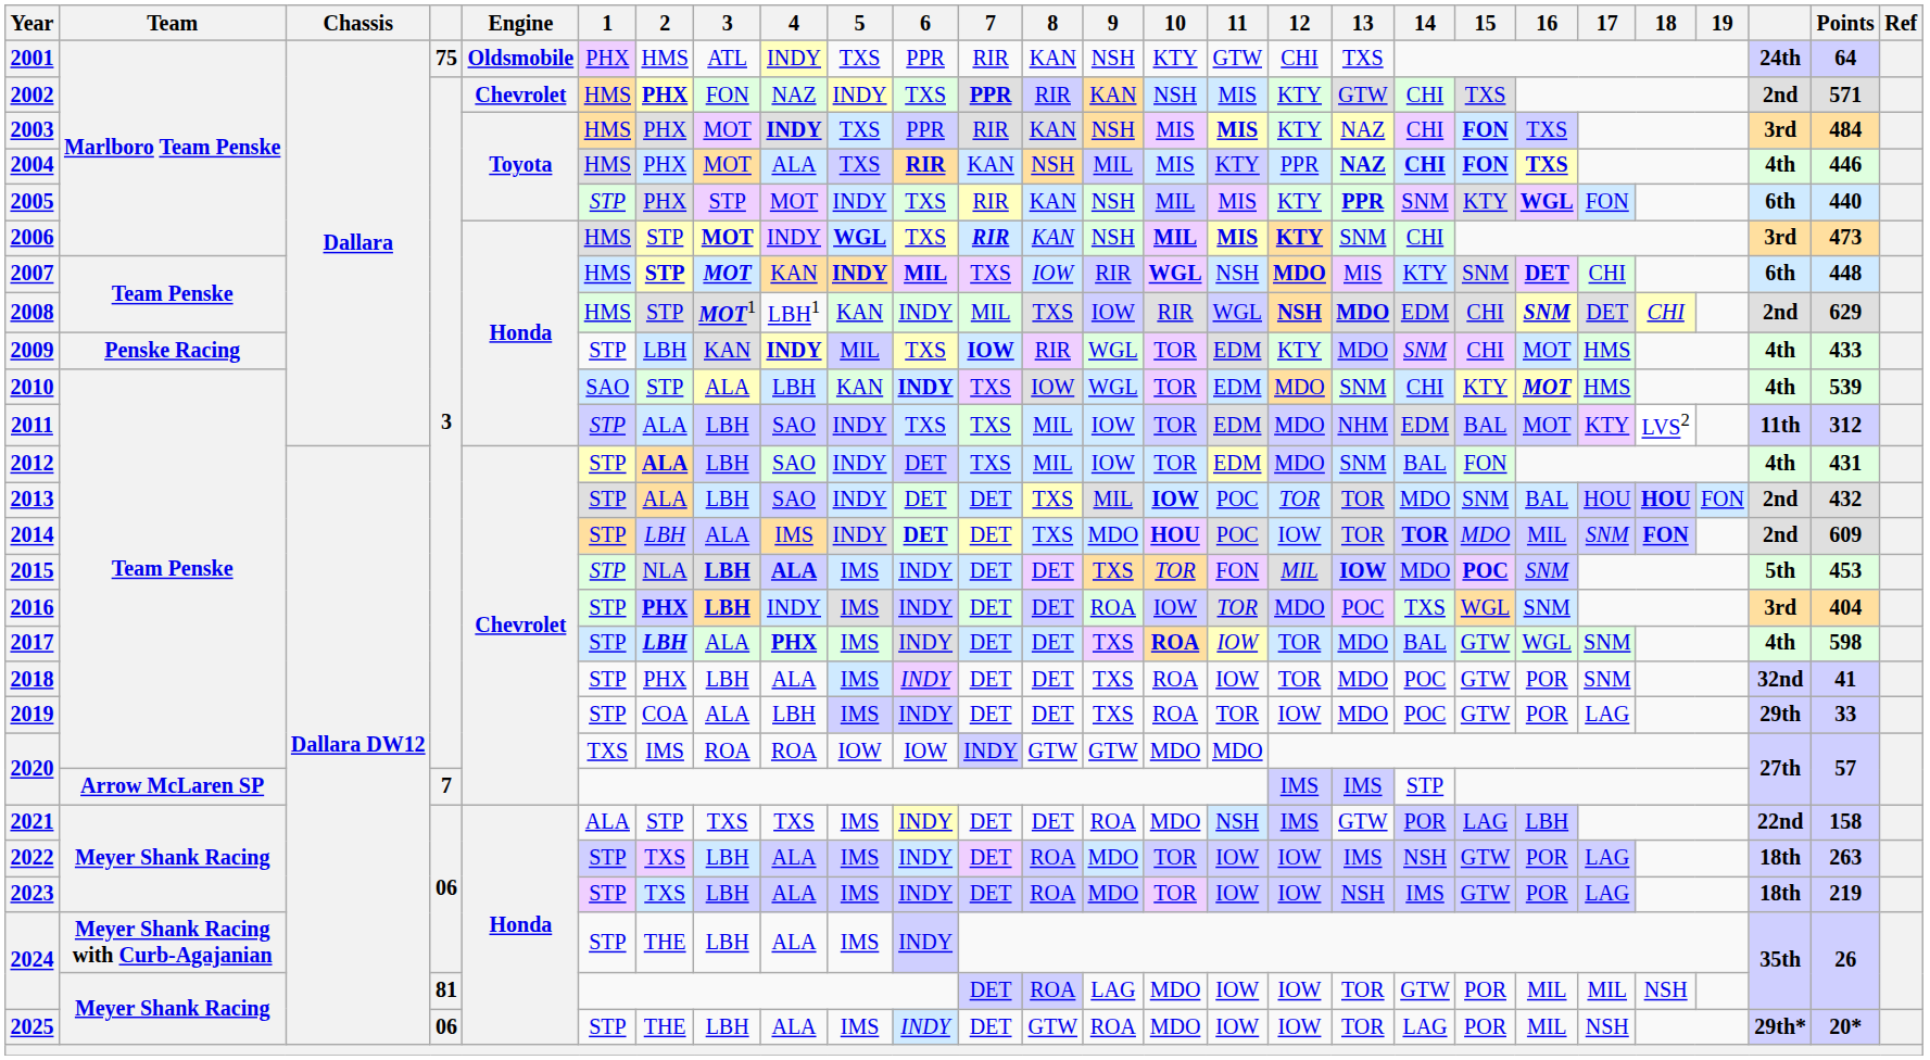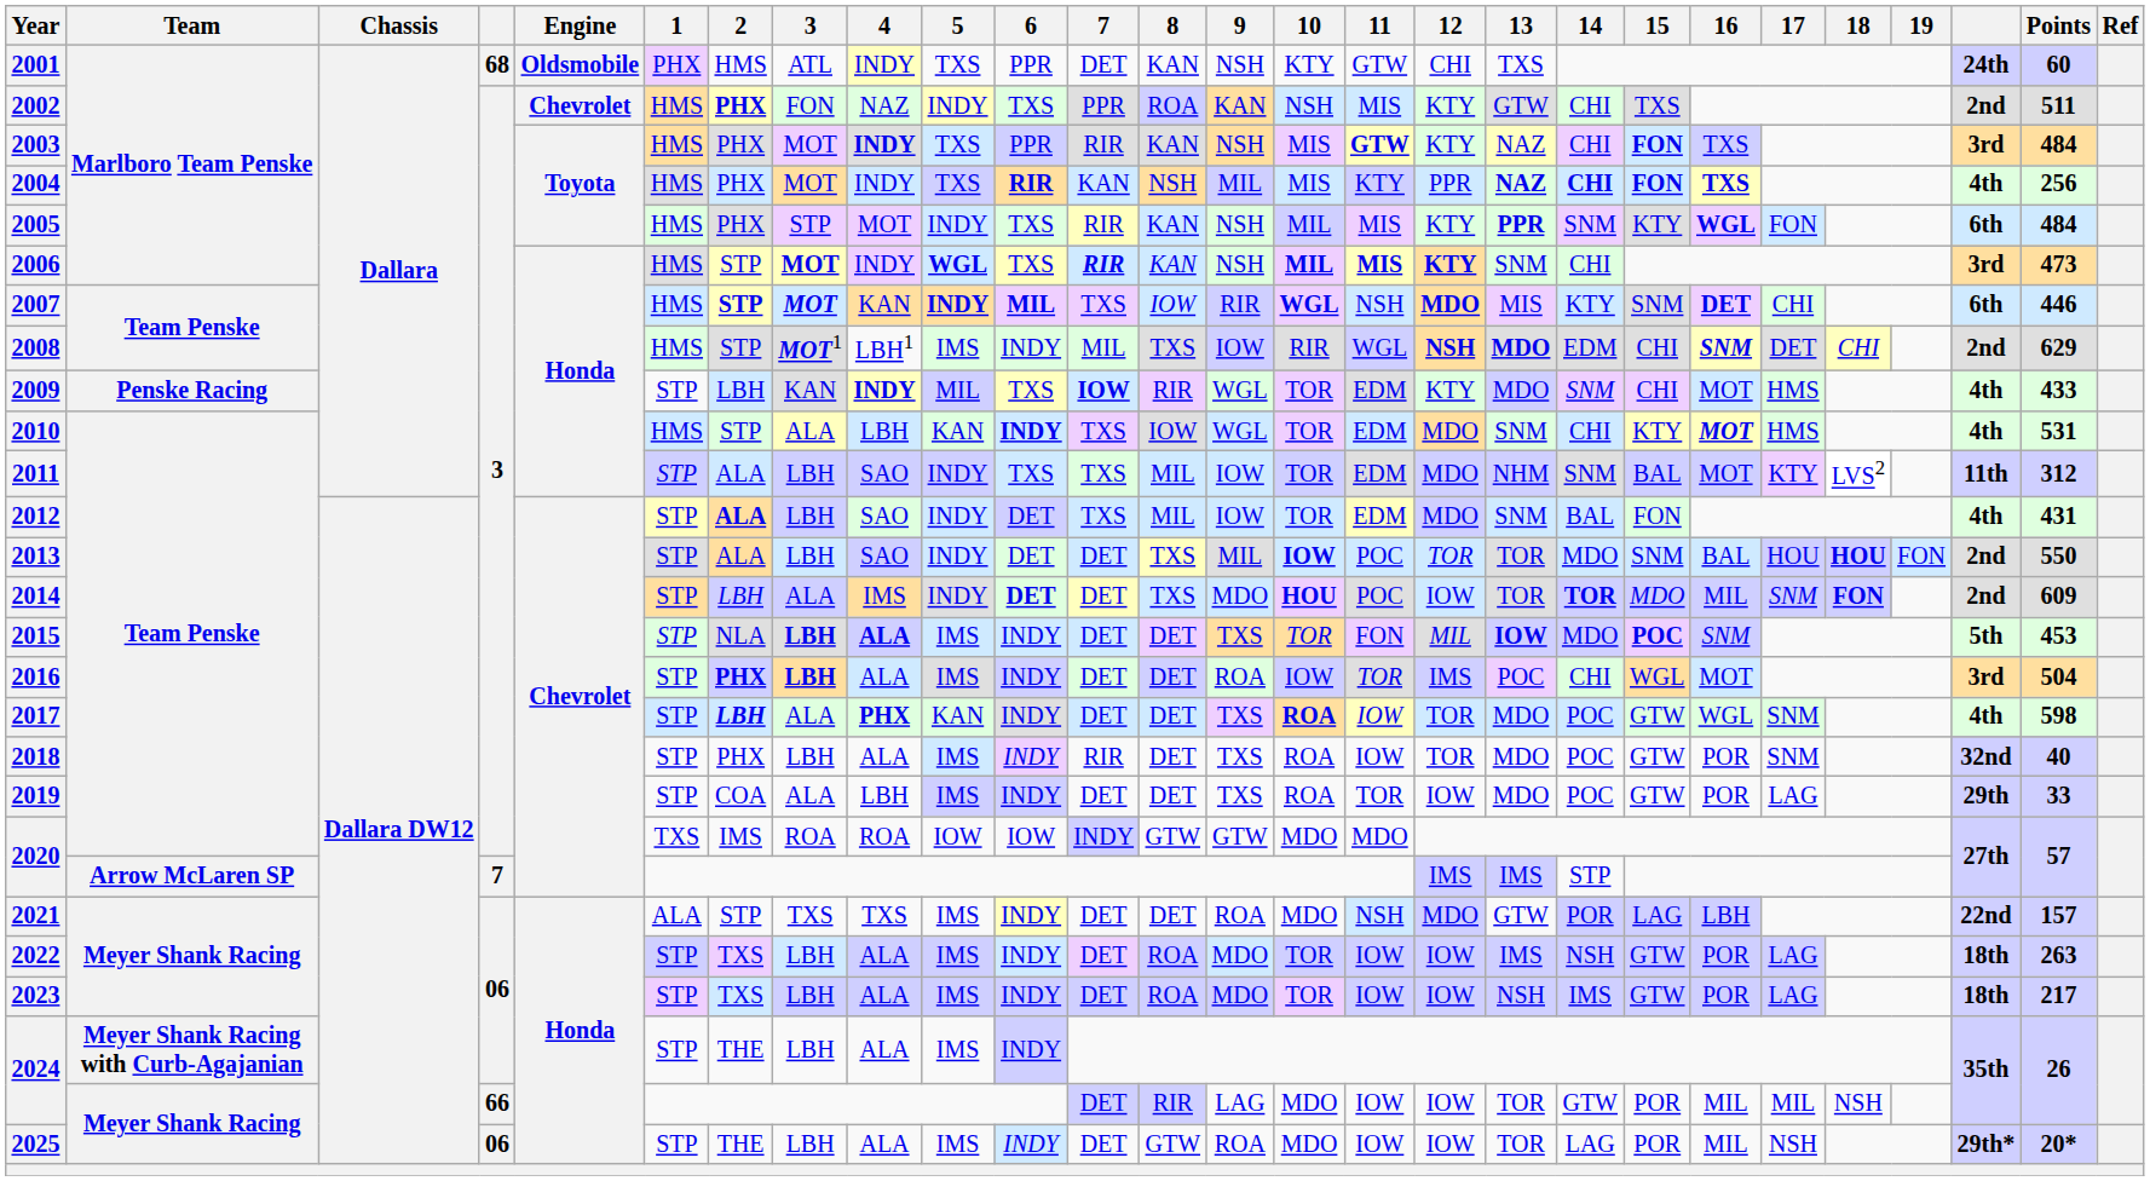2001 | column 4: 75 -> 68
2001 | 7: RIR -> DET
2001 | Points: 64 -> 60
2002 | 7: bold -> normal
2002 | 8: RIR -> ROA
2002 | Points: 571 -> 511
2003 | 11: MIS -> GTW
2004 | 4: ALA -> INDY
2004 | Points: 446 -> 256
2005 | 1: STP -> HMS
2005 | Points: 440 -> 484
2007 | Points: 448 -> 446
2008 | 5: KAN -> IMS
2010 | 1: SAO -> HMS
2010 | Points: 539 -> 531
2011 | 14: EDM -> SNM
2013 | Points: 432 -> 550
2016 | 4: INDY -> ALA
2016 | 12: MDO -> IMS
2016 | 14: TXS -> CHI
2016 | 16: SNM -> MOT
2016 | Points: 404 -> 504
2017 | 5: IMS -> KAN
2017 | 14: BAL -> POC
2018 | 7: DET -> RIR
2018 | Points: 41 -> 40
2021 | 12: IMS -> MDO
2021 | Points: 158 -> 157
2023 | Points: 219 -> 217
2024 / Meyer Shank Racing | column 4: 81 -> 66
2024 / Meyer Shank Racing | 8: ROA -> RIR
